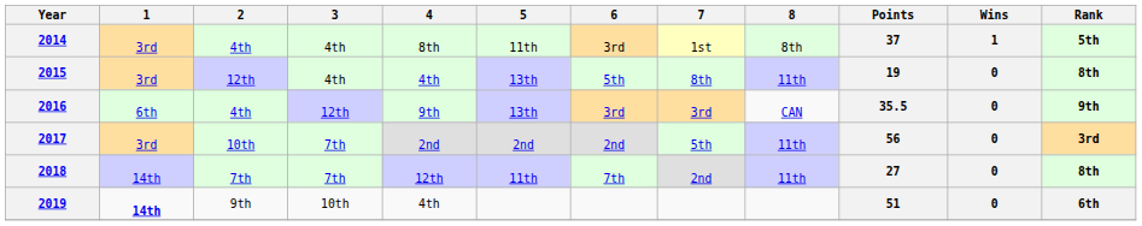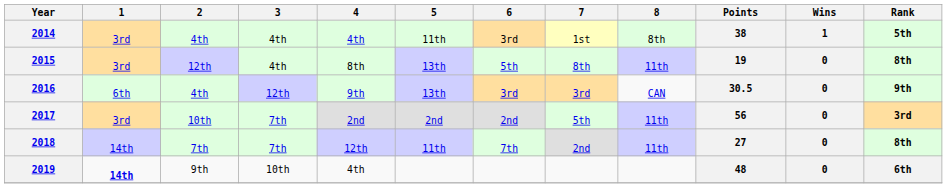2014 | 4: 8th -> 4th
2014 | Points: 37 -> 38
2015 | 4: 4th -> 8th
2016 | Points: 35.5 -> 30.5
2019 | Points: 51 -> 48
